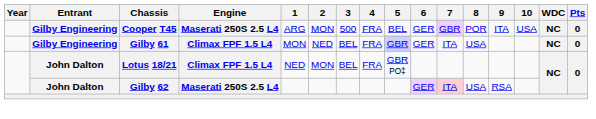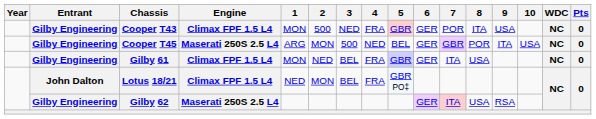+ row: Gilby Engineering | Cooper T43 | Climax FPF 1.5 L4 | MON | 500 | NED | FRA | GBR | GER | POR | ITA | USA | NC | 0
Cooper T45 | 4: FRA -> NED
Gilby 62 | Entrant: John Dalton -> Gilby Engineering
